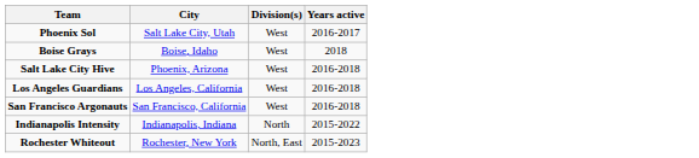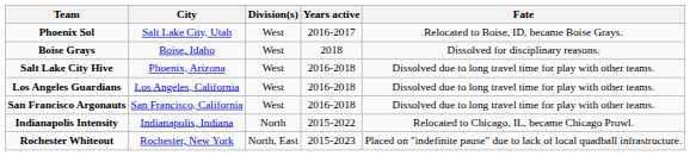+ column: Fate | Relocated to Boise, ID, became Boise Grays. | Dissolved for disciplinary reasons. | Dissolved due to long travel time for play with other teams. | Dissolved due to long travel time for play with other teams. | Dissolved due to long travel time for play with other teams. | Relocated to Chicago, IL, became Chicago Prowl. | Placed on "indefinite pause" due to lack of local quadball infrastructure.
